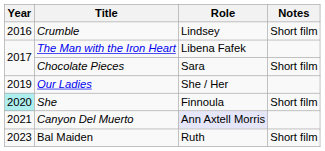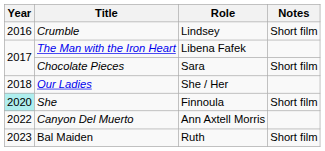Our Ladies | Year: 2019 -> 2018
Canyon Del Muerto | Year: 2021 -> 2022
Canyon Del Muerto | Role: lavender background -> no background
